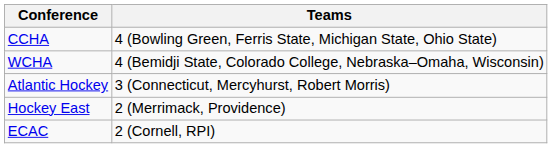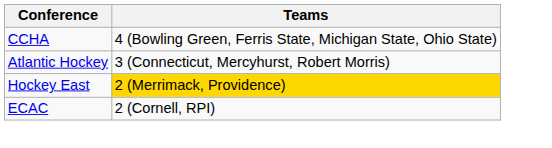- row: WCHA | 4 (Bemidji State, Colorado College, Nebraska–Omaha, Wisconsin)
Hockey East | Teams: no background -> gold background
